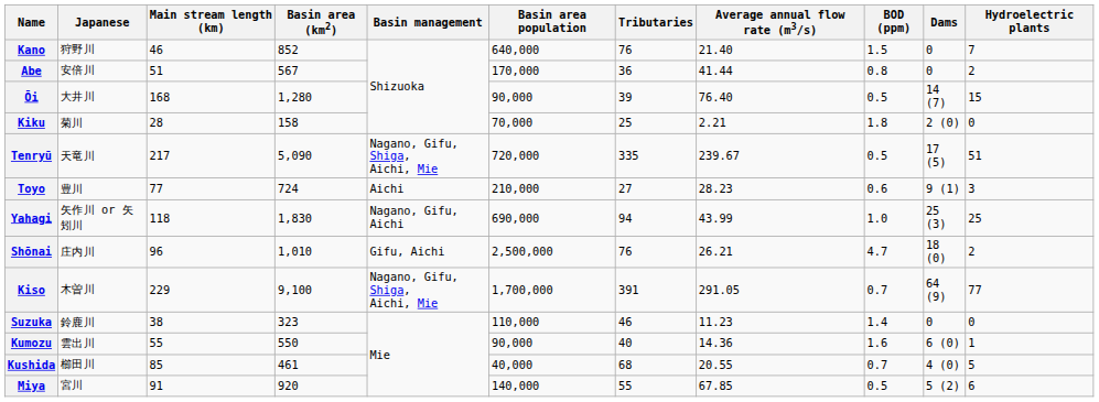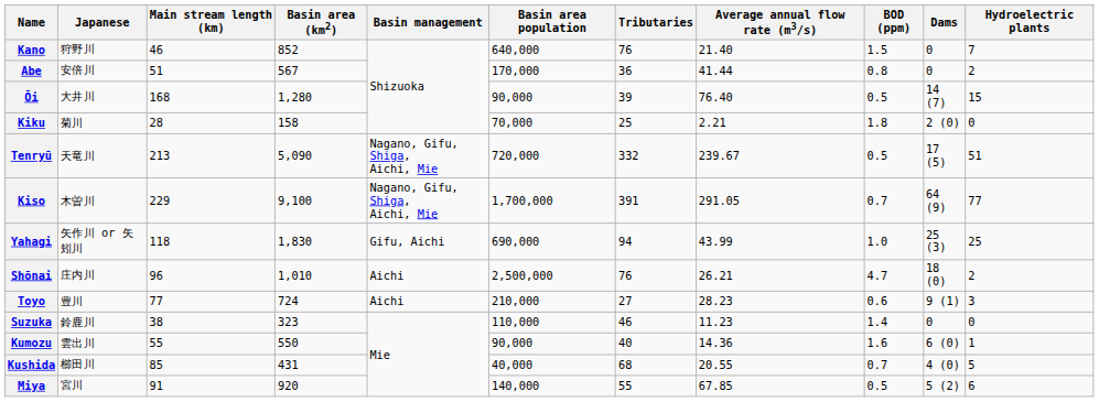Tenryū | Main stream length (km): 217 -> 213
Tenryū | Tributaries: 335 -> 332
rows swapped: Toyo <-> Kiso
Yahagi | Basin management: Nagano, Gifu, Aichi -> Gifu, Aichi
Shōnai | Basin management: Gifu, Aichi -> Aichi
Kushida | Basin area (km2): 461 -> 431
